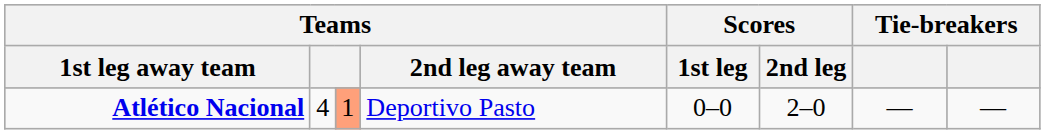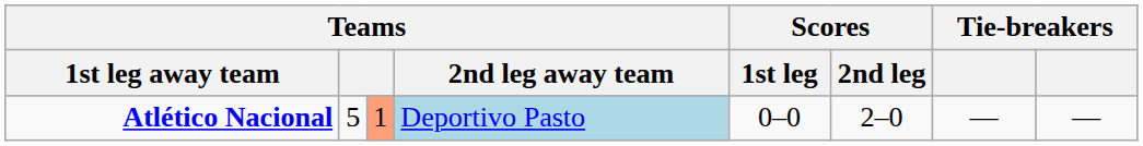Atlético Nacional | column 2: 4 -> 5
Atlético Nacional | Teams / 2nd leg away team: no background -> lightblue background
